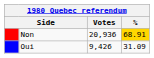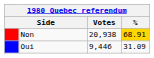Non | Votes: 20,936 -> 20,938
Oui | Votes: 9,426 -> 9,446
